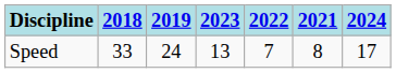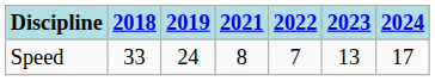columns swapped: 2021 <-> 2023
